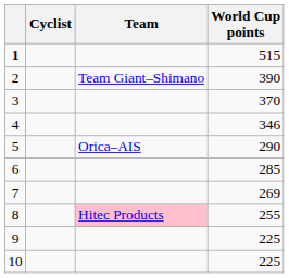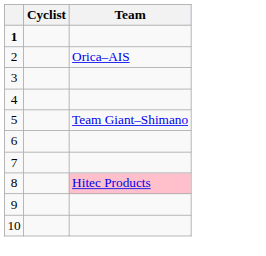- column: World Cup points | 515 | 390 | 370 | 346 | 290 | 285 | 269 | 255 | 225 | 225
2 | Team: Team Giant–Shimano -> Orica–AIS
5 | Team: Orica–AIS -> Team Giant–Shimano
